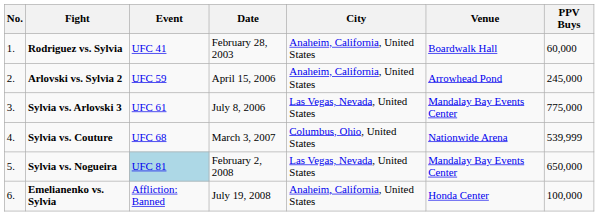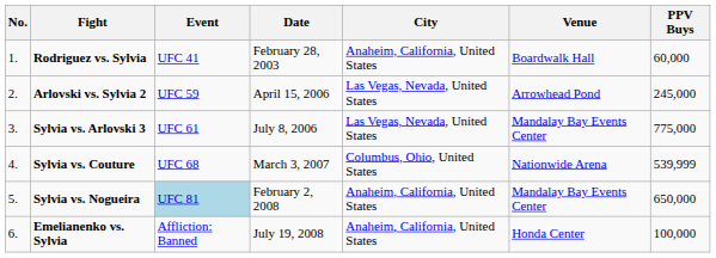Arlovski vs. Sylvia 2 | City: Anaheim, California, United States -> Las Vegas, Nevada, United States
Sylvia vs. Nogueira | City: Las Vegas, Nevada, United States -> Anaheim, California, United States
